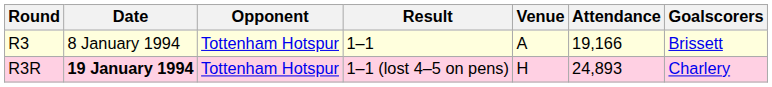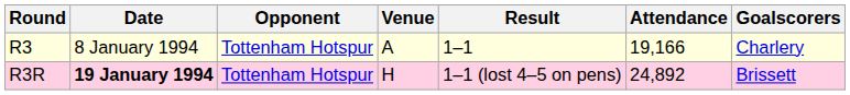columns swapped: Venue <-> Result
R3 | Goalscorers: Brissett -> Charlery
R3R | Attendance: 24,893 -> 24,892
R3R | Goalscorers: Charlery -> Brissett
